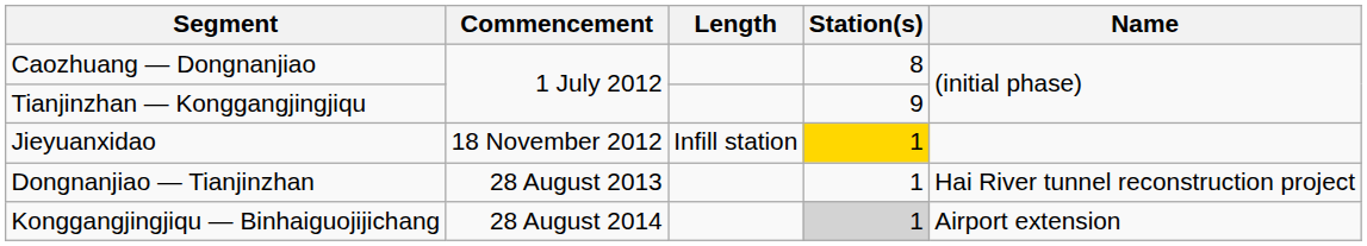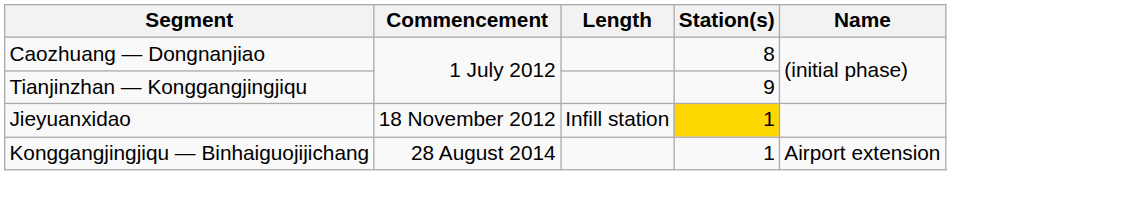- row: Dongnanjiao — Tianjinzhan | 28 August 2013 | 1 | Hai River tunnel reconstruction project
Konggangjingjiqu — Binhaiguojijichang | Station(s): lightgrey background -> no background
